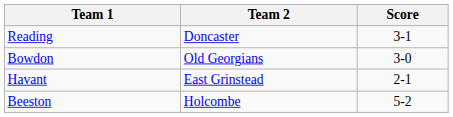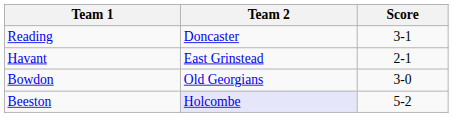rows swapped: Bowdon <-> Havant
Beeston | Team 2: no background -> lavender background
